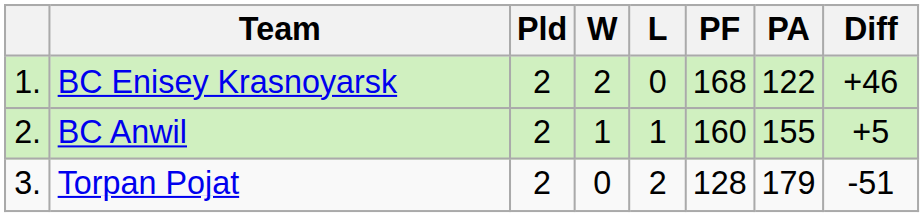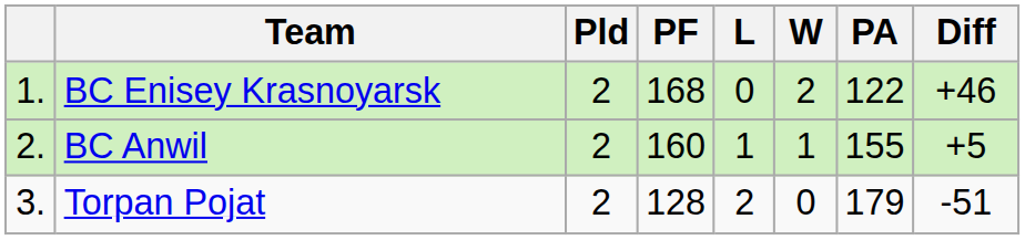columns swapped: W <-> PF
